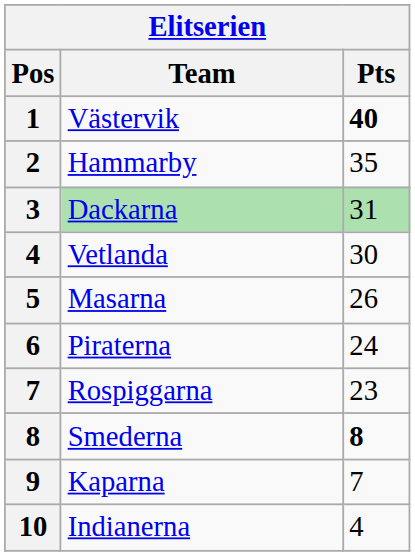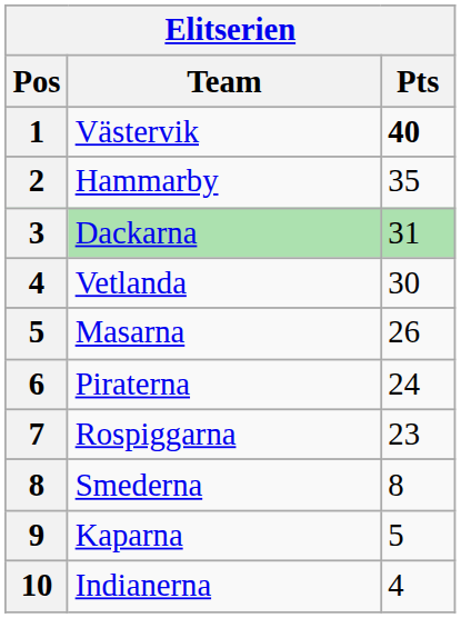Smederna | Pts: bold -> normal
Kaparna | Pts: 7 -> 5
